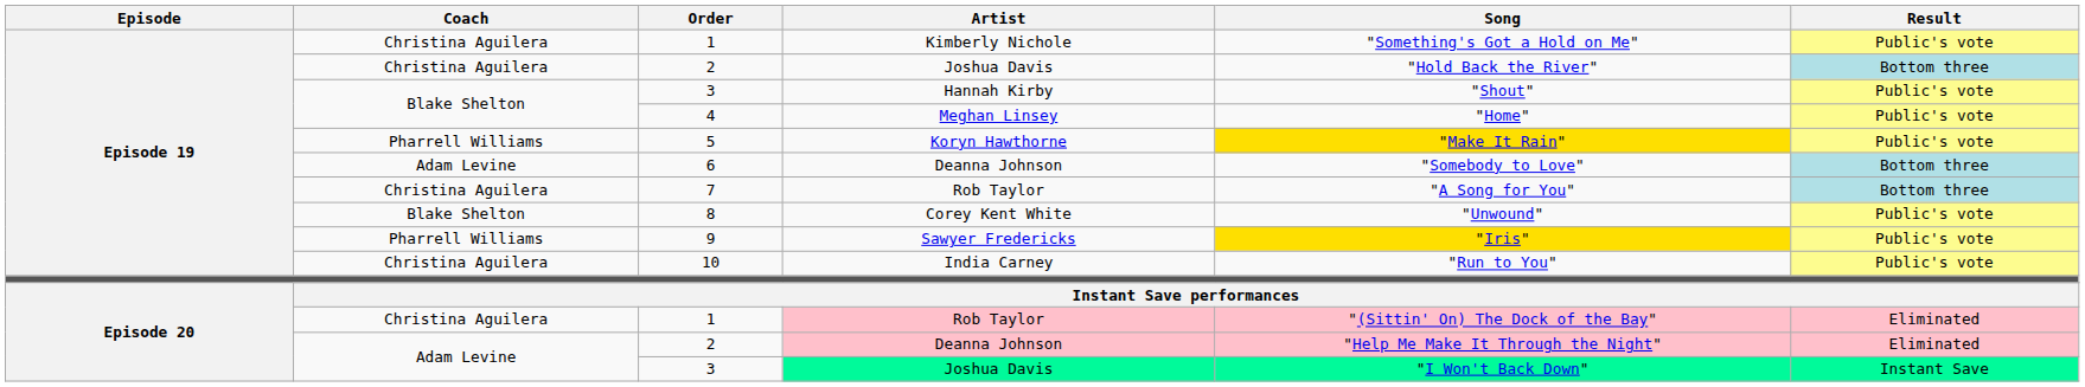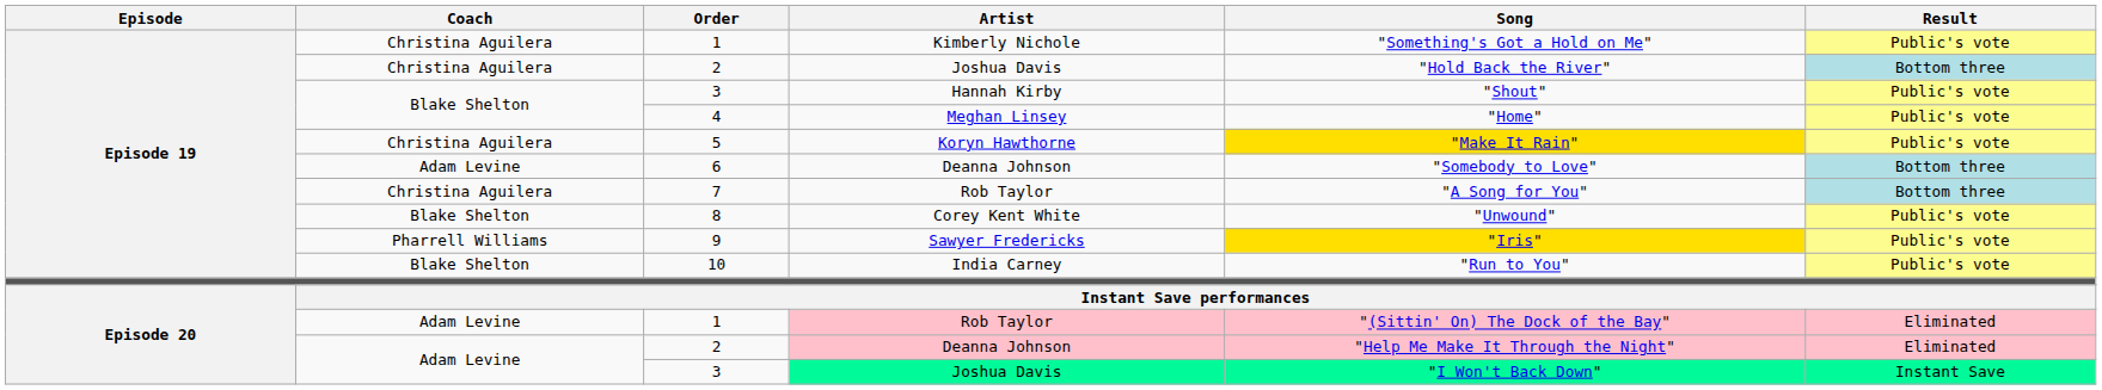5 | Coach: Pharrell Williams -> Christina Aguilera
10 | Coach: Christina Aguilera -> Blake Shelton
1 / Rob Taylor | Coach: Christina Aguilera -> Adam Levine
